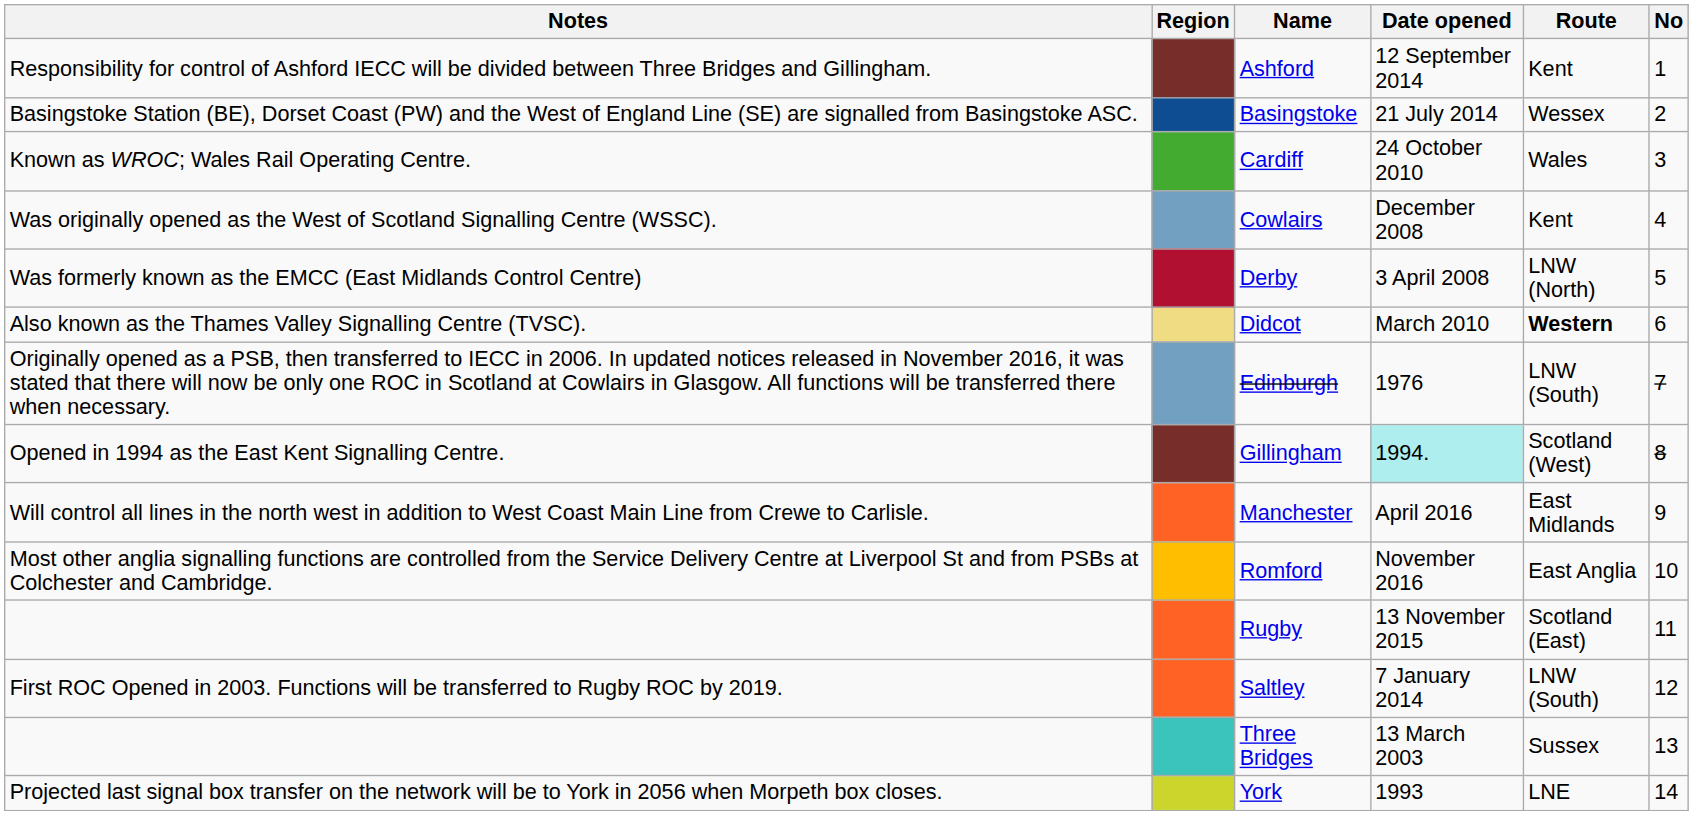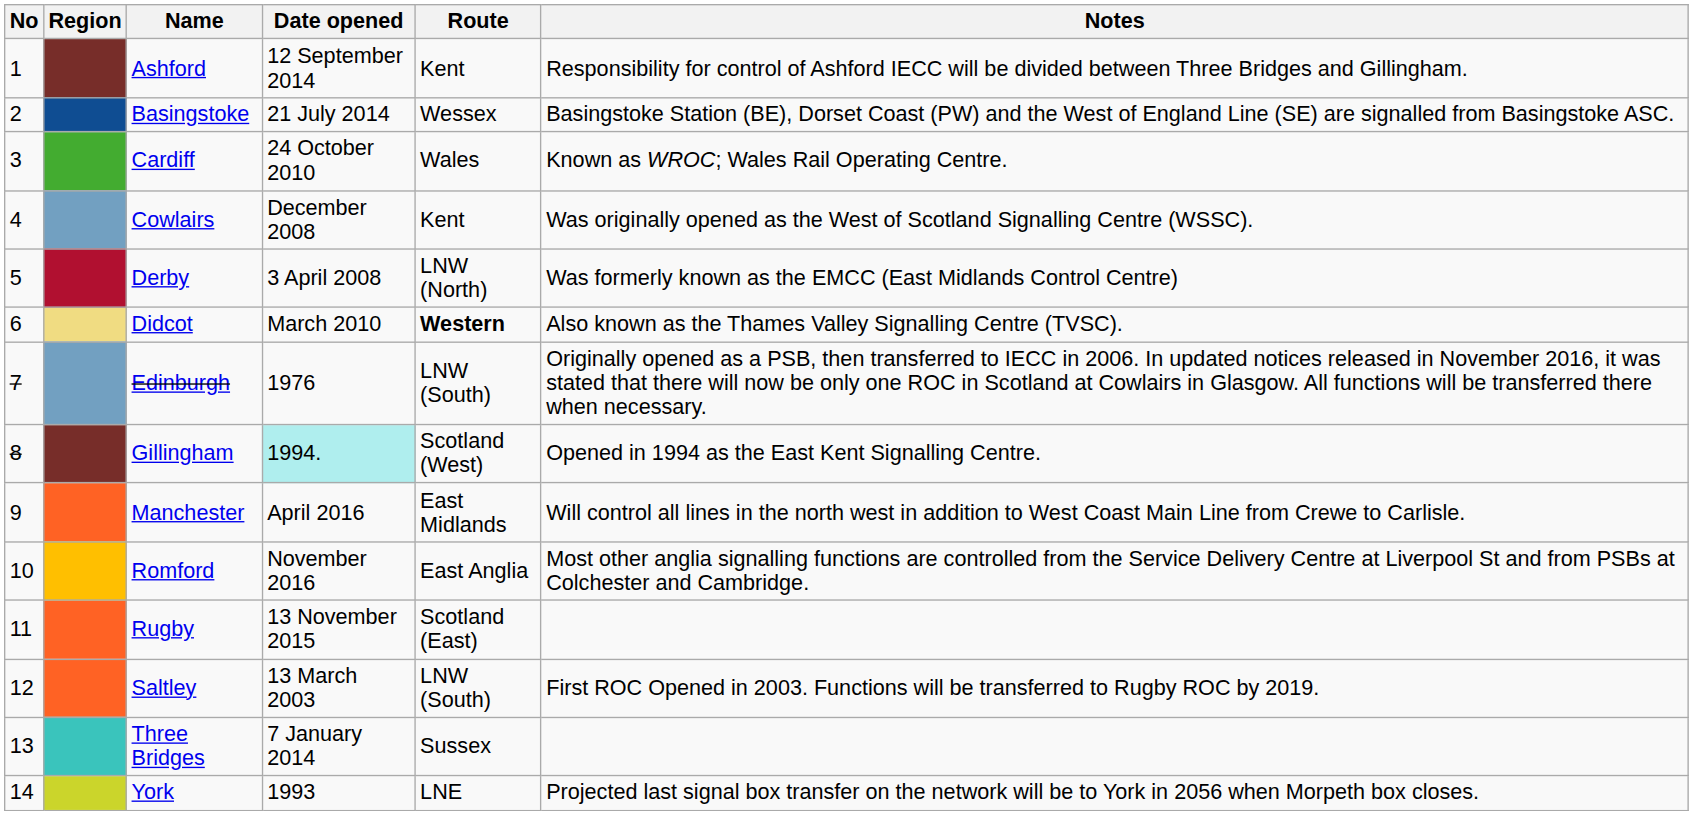columns swapped: No <-> Notes
Saltley | Date opened: 7 January 2014 -> 13 March 2003
Three Bridges | Date opened: 13 March 2003 -> 7 January 2014
